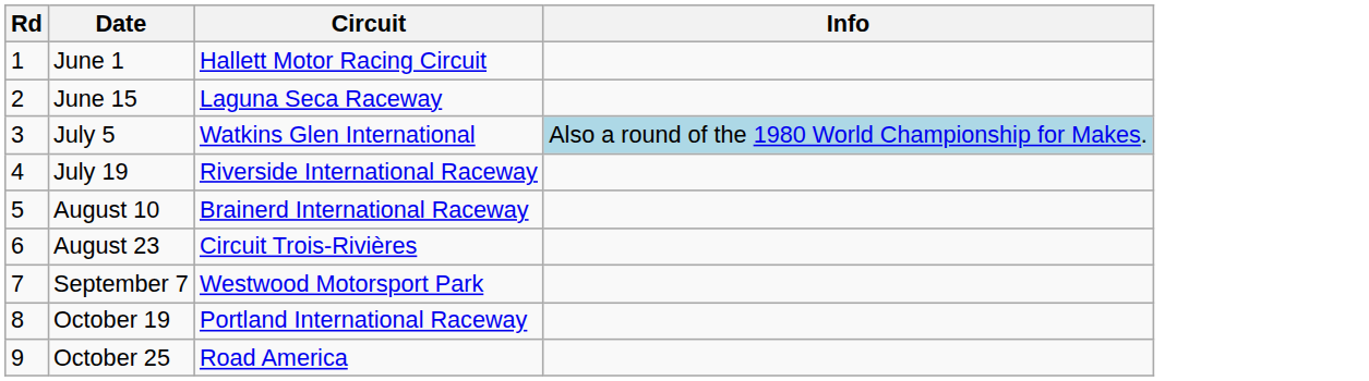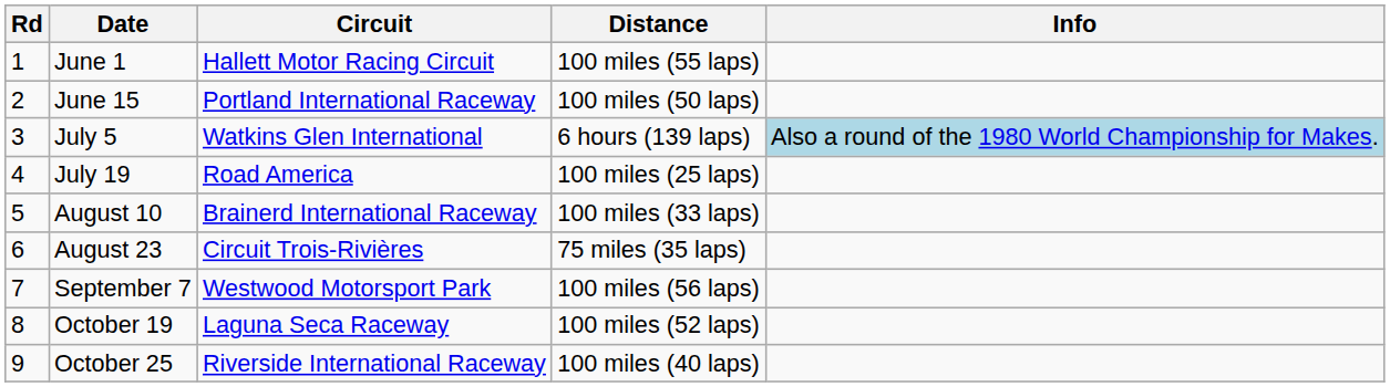+ column: Distance | 100 miles (55 laps) | 100 miles (50 laps) | 6 hours (139 laps) | 100 miles (25 laps) | 100 miles (33 laps) | 75 miles (35 laps) | 100 miles (56 laps) | 100 miles (52 laps) | 100 miles (40 laps)
June 15 | Circuit: Laguna Seca Raceway -> Portland International Raceway
July 19 | Circuit: Riverside International Raceway -> Road America
October 19 | Circuit: Portland International Raceway -> Laguna Seca Raceway
October 25 | Circuit: Road America -> Riverside International Raceway
